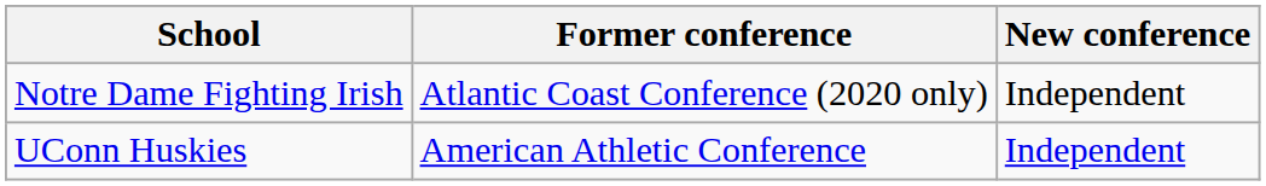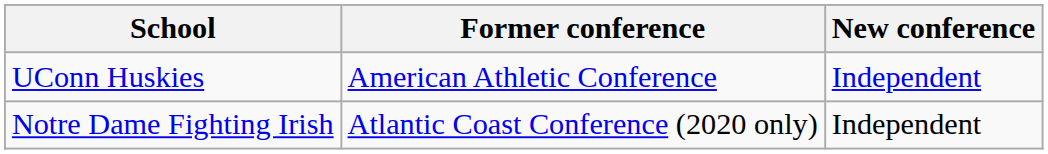rows swapped: UConn Huskies <-> Notre Dame Fighting Irish
